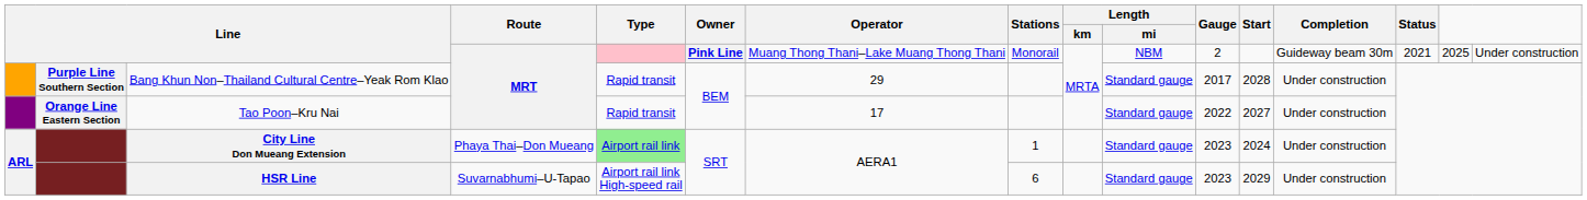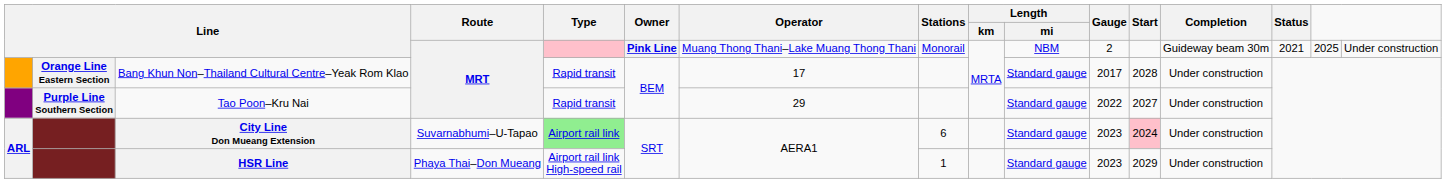Bang Khun Non–Thailand Cultural Centre–Yeak Rom Klao | column 2: Purple Line Southern Section -> Orange Line Eastern Section
Bang Khun Non–Thailand Cultural Centre–Yeak Rom Klao | Operator: 29 -> 17
Tao Poon–Kru Nai | column 2: Orange Line Eastern Section -> Purple Line Southern Section
Tao Poon–Kru Nai | Operator: 17 -> 29
City Line Don Mueang Extension | Route: Phaya Thai–Don Mueang -> Suvarnabhumi–U-Tapao
City Line Don Mueang Extension | Stations: 1 -> 6
City Line Don Mueang Extension | Start: no background -> pink background
HSR Line | Route: Suvarnabhumi–U-Tapao -> Phaya Thai–Don Mueang
HSR Line | Stations: 6 -> 1
